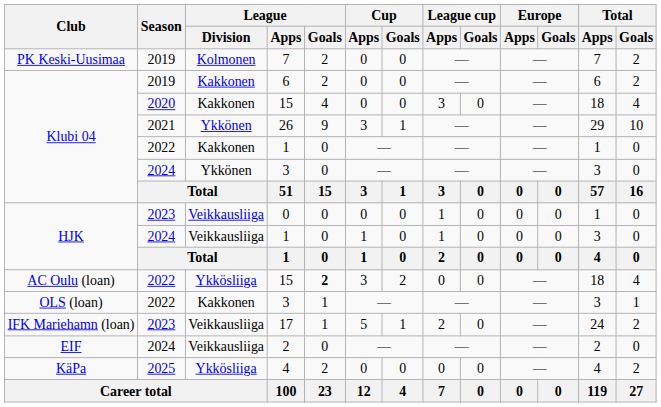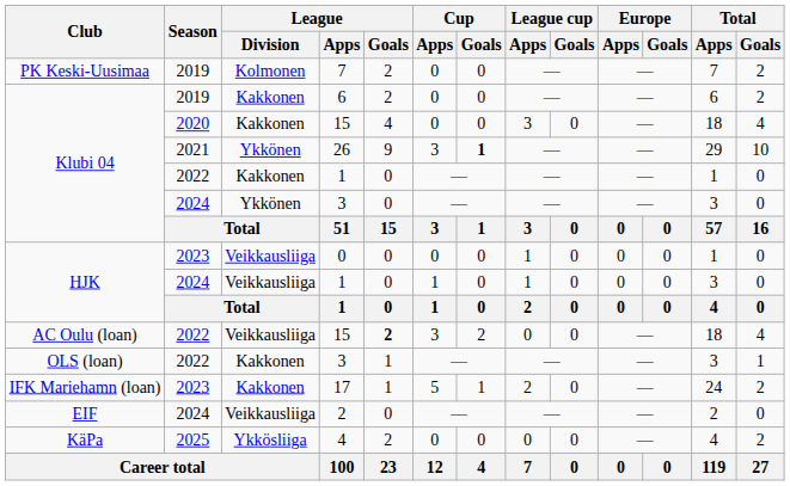26 | Cup / Goals: normal -> bold
AC Oulu (loan) / 15 | League / Division: Ykkösliiga -> Veikkausliiga
17 | League / Division: Veikkausliiga -> Kakkonen
